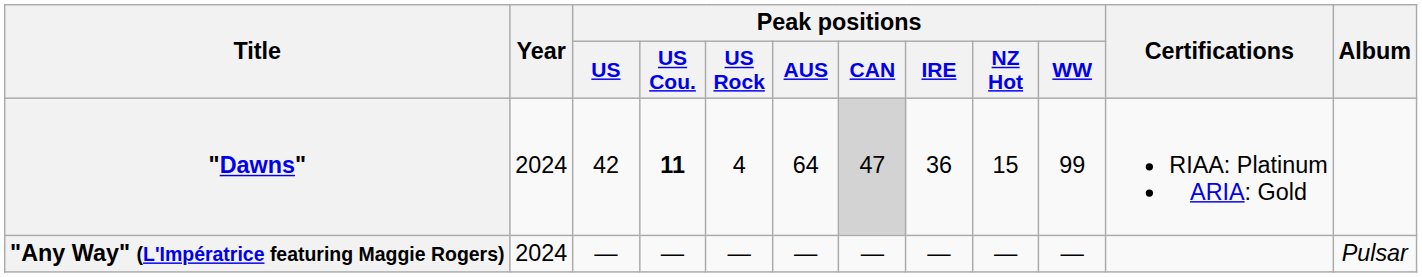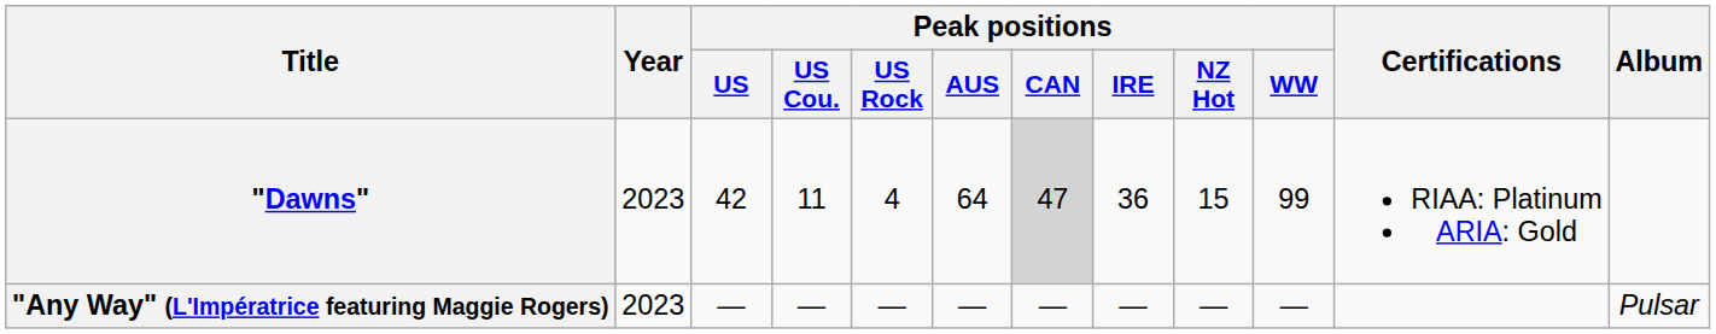"Dawns" | Year: 2024 -> 2023
"Dawns" | Peak positions / US Cou.: bold -> normal
"Any Way" (L'Impératrice featuring Maggie Rogers) | Year: 2024 -> 2023
